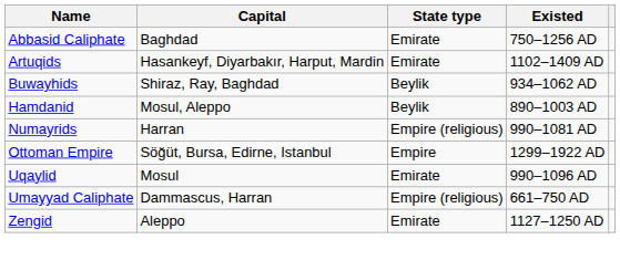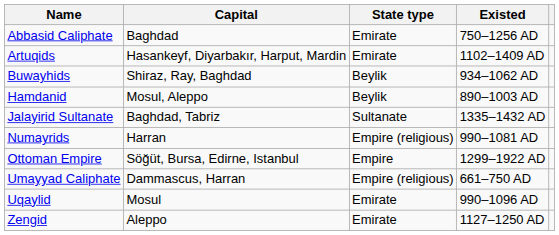+ row: Jalayirid Sultanate | Baghdad, Tabriz | Sultanate | 1335–1432 AD
rows swapped: Uqaylid <-> Umayyad Caliphate
